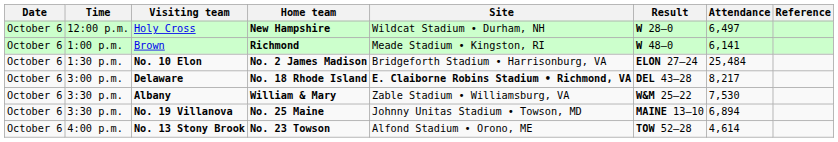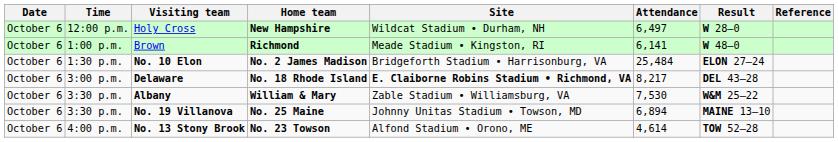columns swapped: Result <-> Attendance
